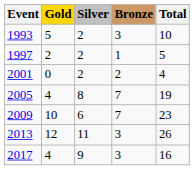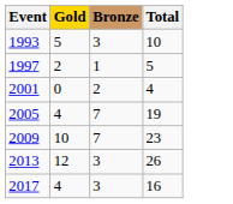- column: Silver | 2 | 2 | 2 | 8 | 6 | 11 | 9
